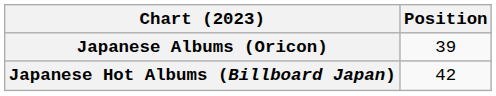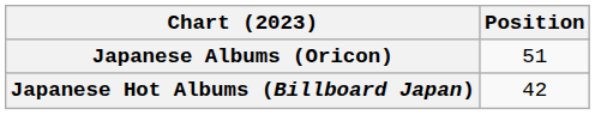Japanese Albums (Oricon) | Position: 39 -> 51
